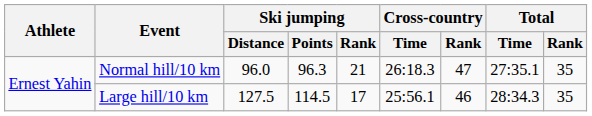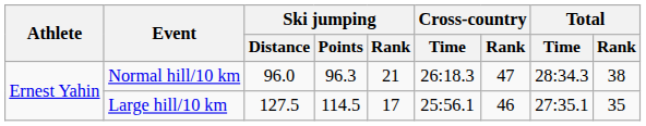Normal hill/10 km | Total / Time: 27:35.1 -> 28:34.3
Normal hill/10 km | Total / Rank: 35 -> 38
Large hill/10 km | Total / Time: 28:34.3 -> 27:35.1
